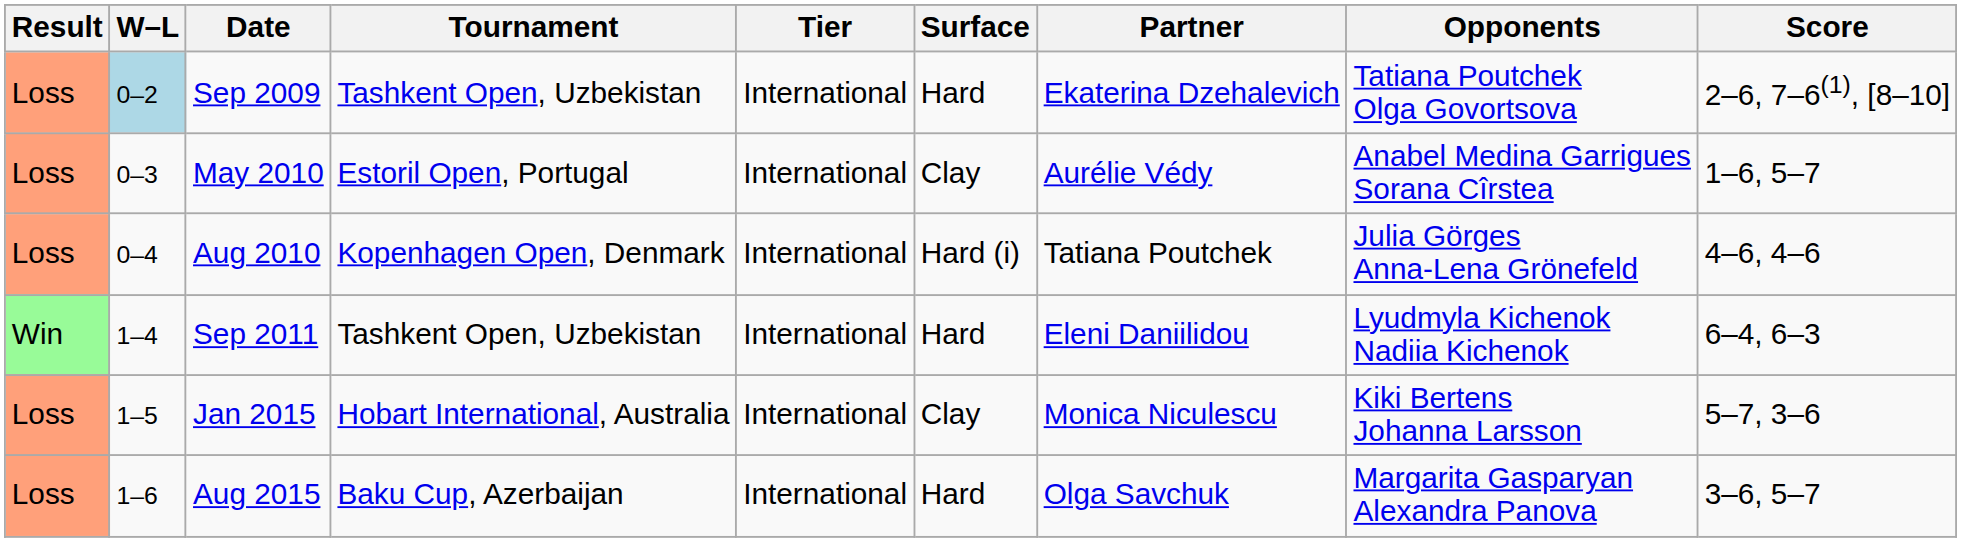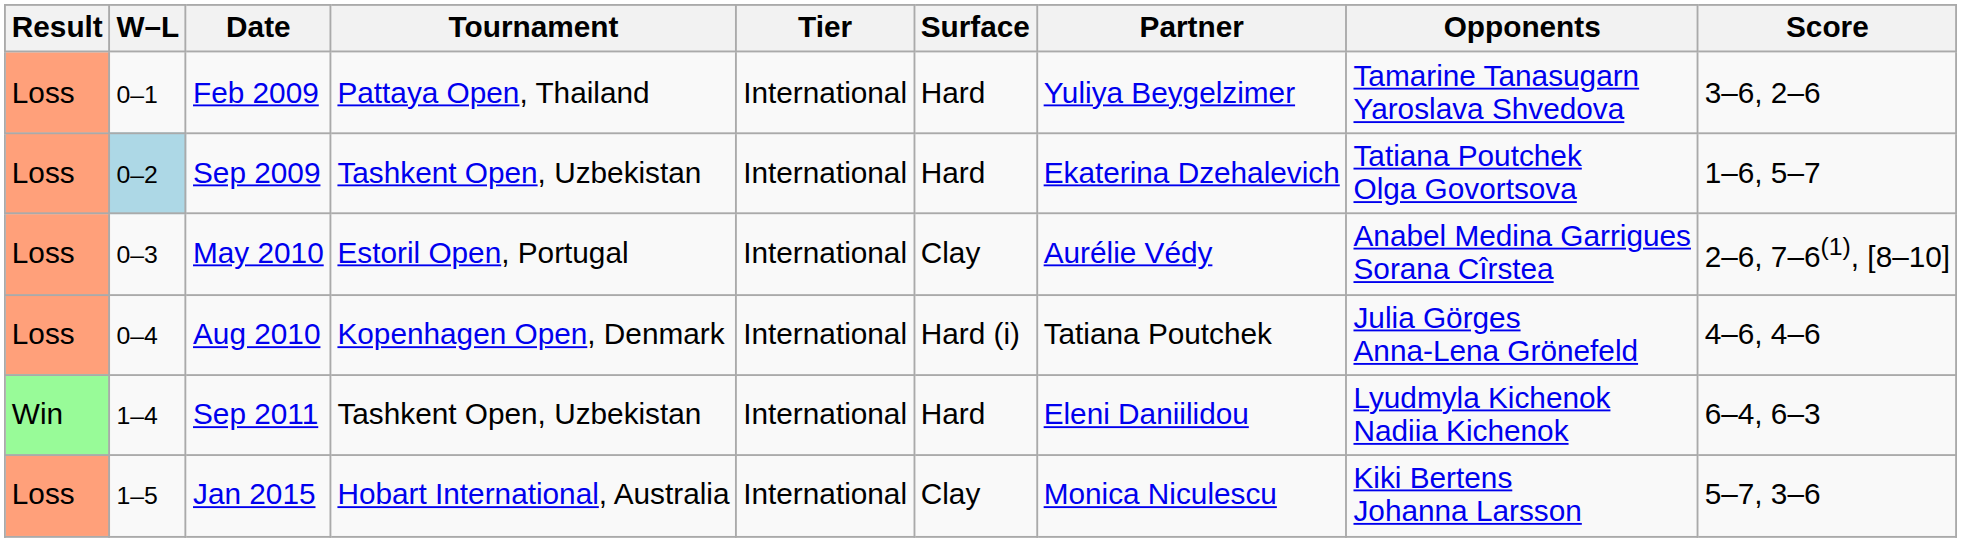+ row: Loss | 0–1 | Feb 2009 | Pattaya Open, Thailand | International | Hard | Yuliya Beygelzimer | Tamarine Tanasugarn Yaroslava Shvedova | 3–6, 2–6
Sep 2009 | Score: 2–6, 7–6(1), [8–10] -> 1–6, 5–7
May 2010 | Score: 1–6, 5–7 -> 2–6, 7–6(1), [8–10]
- row: Loss | 1–6 | Aug 2015 | Baku Cup, Azerbaijan | International | Hard | Olga Savchuk | Margarita Gasparyan Alexandra Panova | 3–6, 5–7
